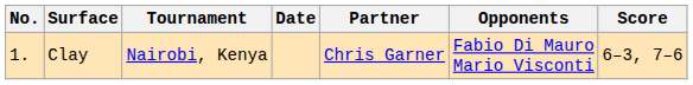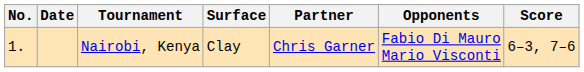columns swapped: Date <-> Surface
